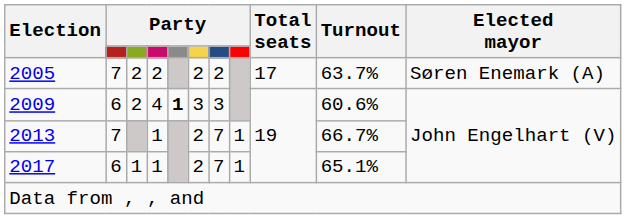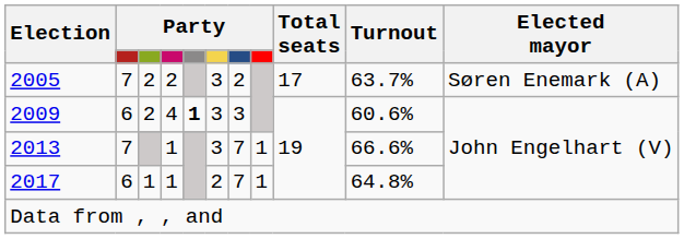2005 | column 6: 2 -> 3
2013 | column 6: 2 -> 3
2013 | Turnout: 66.7% -> 66.6%
2017 | Turnout: 65.1% -> 64.8%
